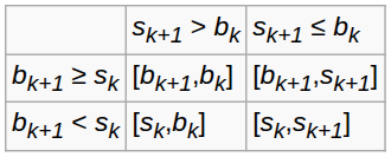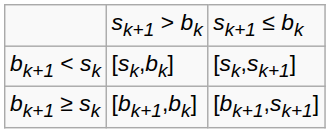rows swapped: bk+1 < sk <-> bk+1 ≥ sk
